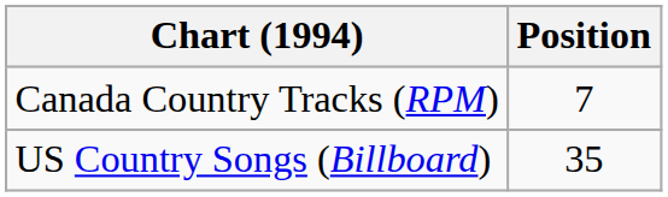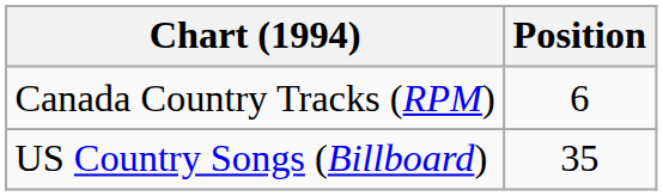Canada Country Tracks (RPM) | Position: 7 -> 6
